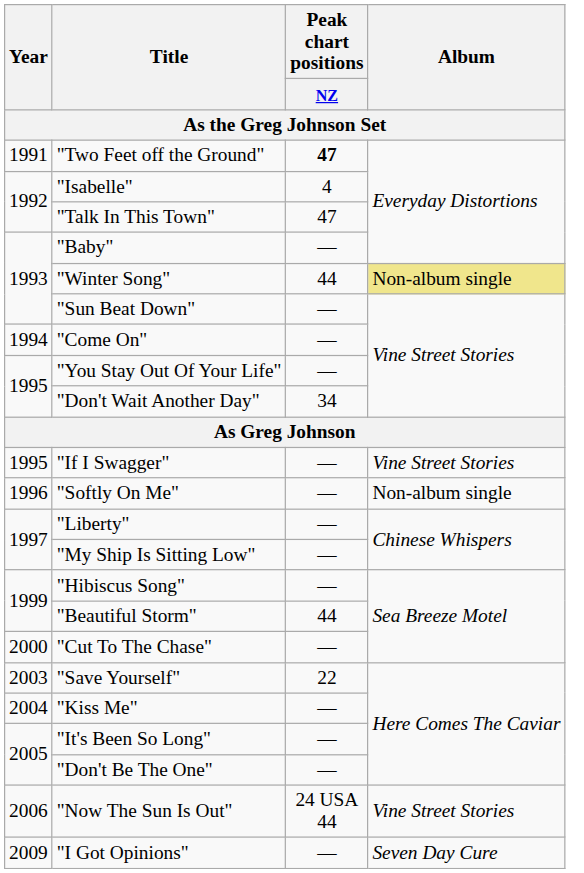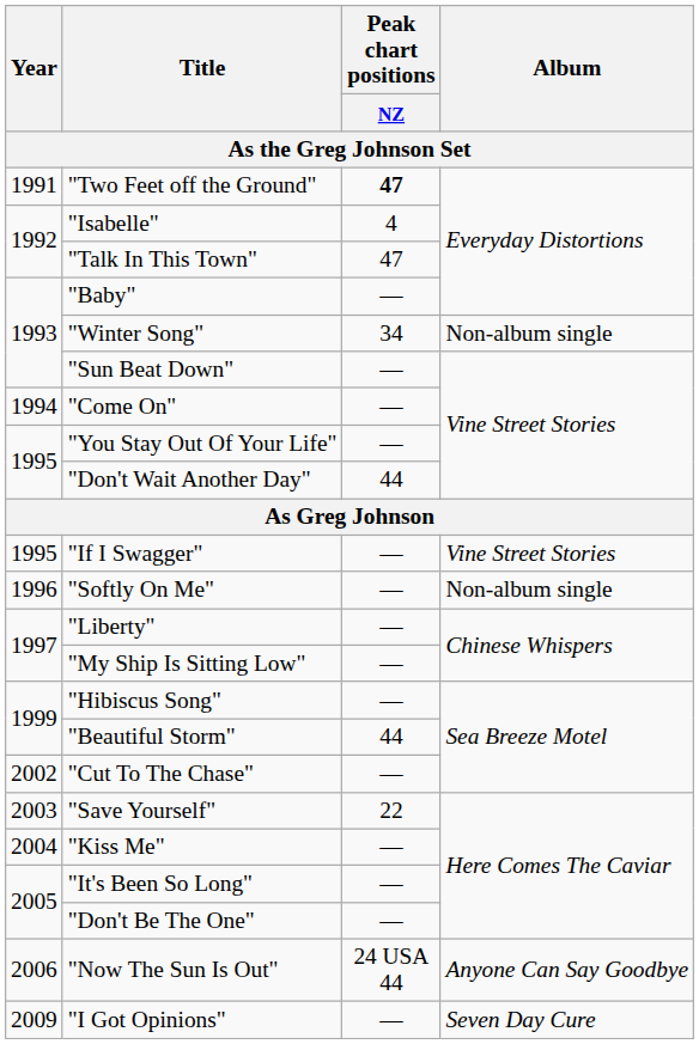"Winter Song" | Peak chart positions / NZ: 44 -> 34
"Winter Song" | Album: khaki background -> no background
"Don't Wait Another Day" | Peak chart positions / NZ: 34 -> 44
"Cut To The Chase" | Year: 2000 -> 2002
"Now The Sun Is Out" | Album: Vine Street Stories -> Anyone Can Say Goodbye
